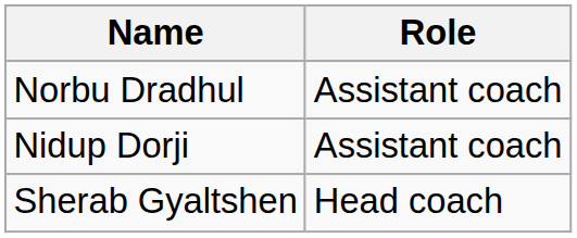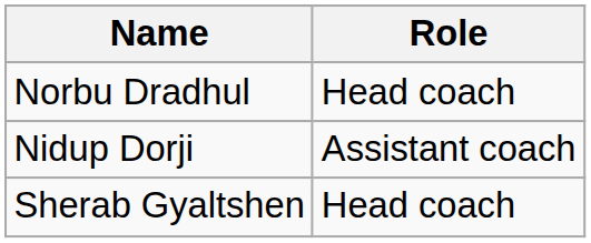Norbu Dradhul | Role: Assistant coach -> Head coach
